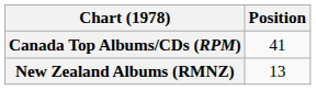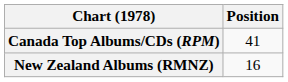New Zealand Albums (RMNZ) | Position: 13 -> 16
